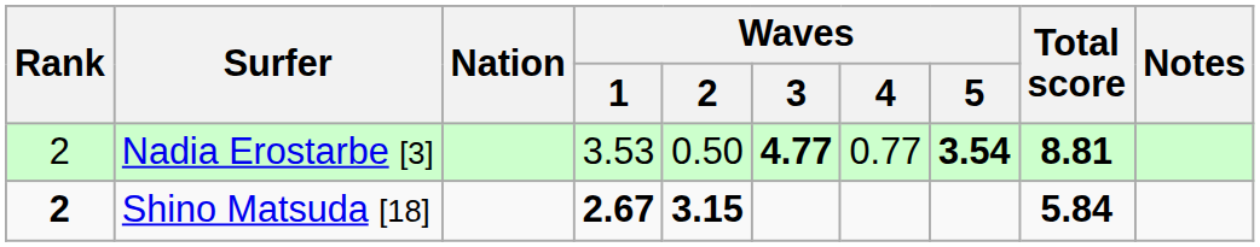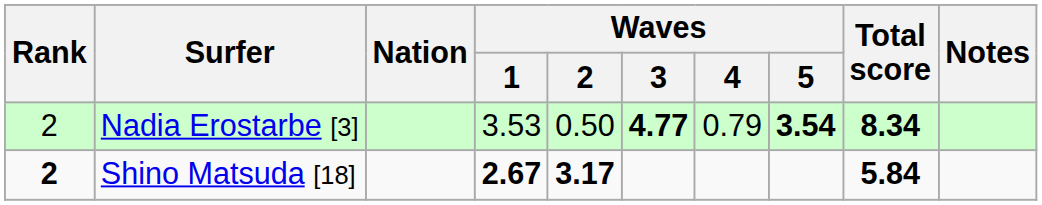Nadia Erostarbe [3] | Waves / 4: 0.77 -> 0.79
Nadia Erostarbe [3] | Total score: 8.81 -> 8.34
Shino Matsuda [18] | Waves / 2: 3.15 -> 3.17
